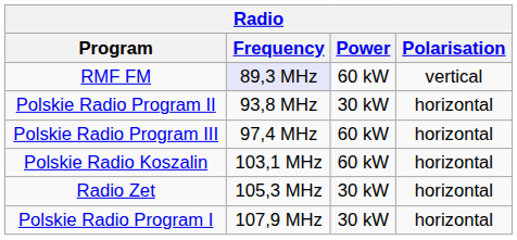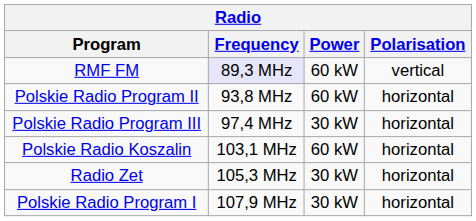Polskie Radio Program II | Power: 30 kW -> 60 kW
Polskie Radio Program III | Power: 60 kW -> 30 kW
